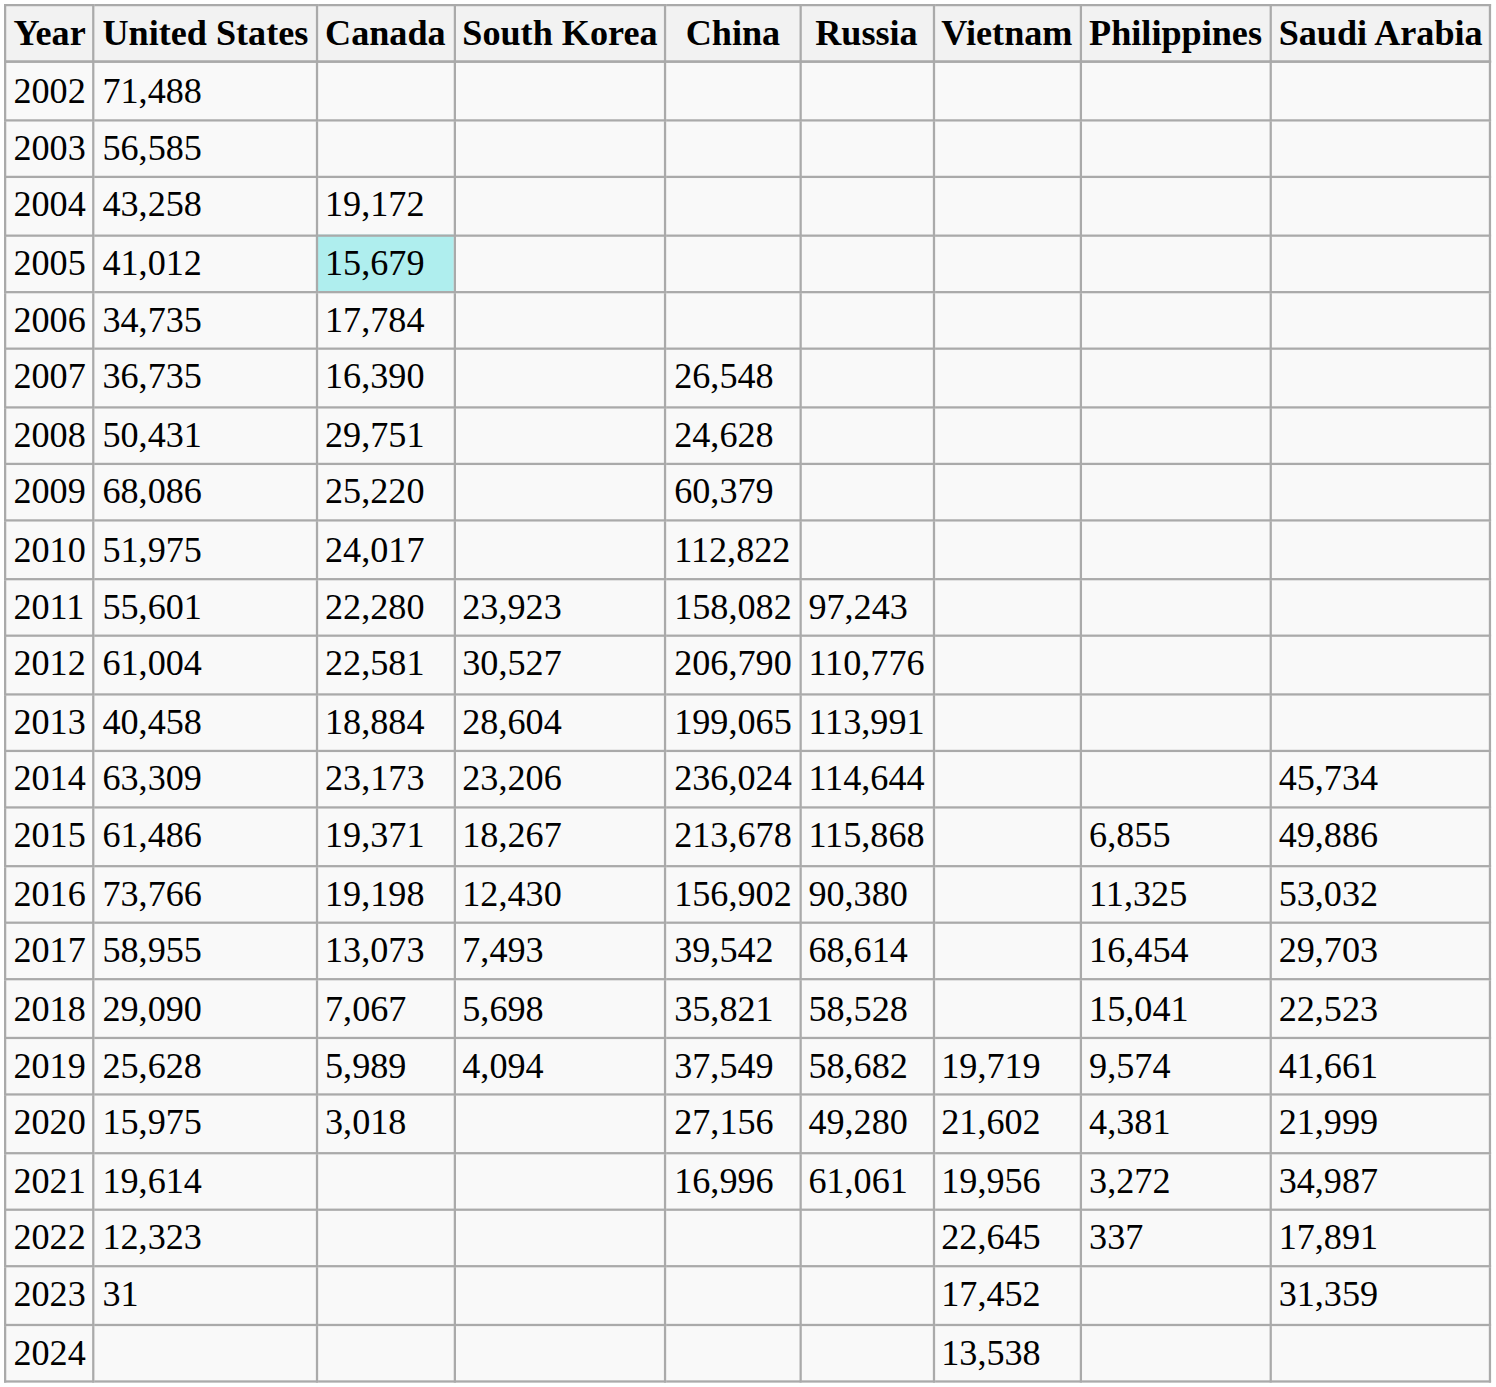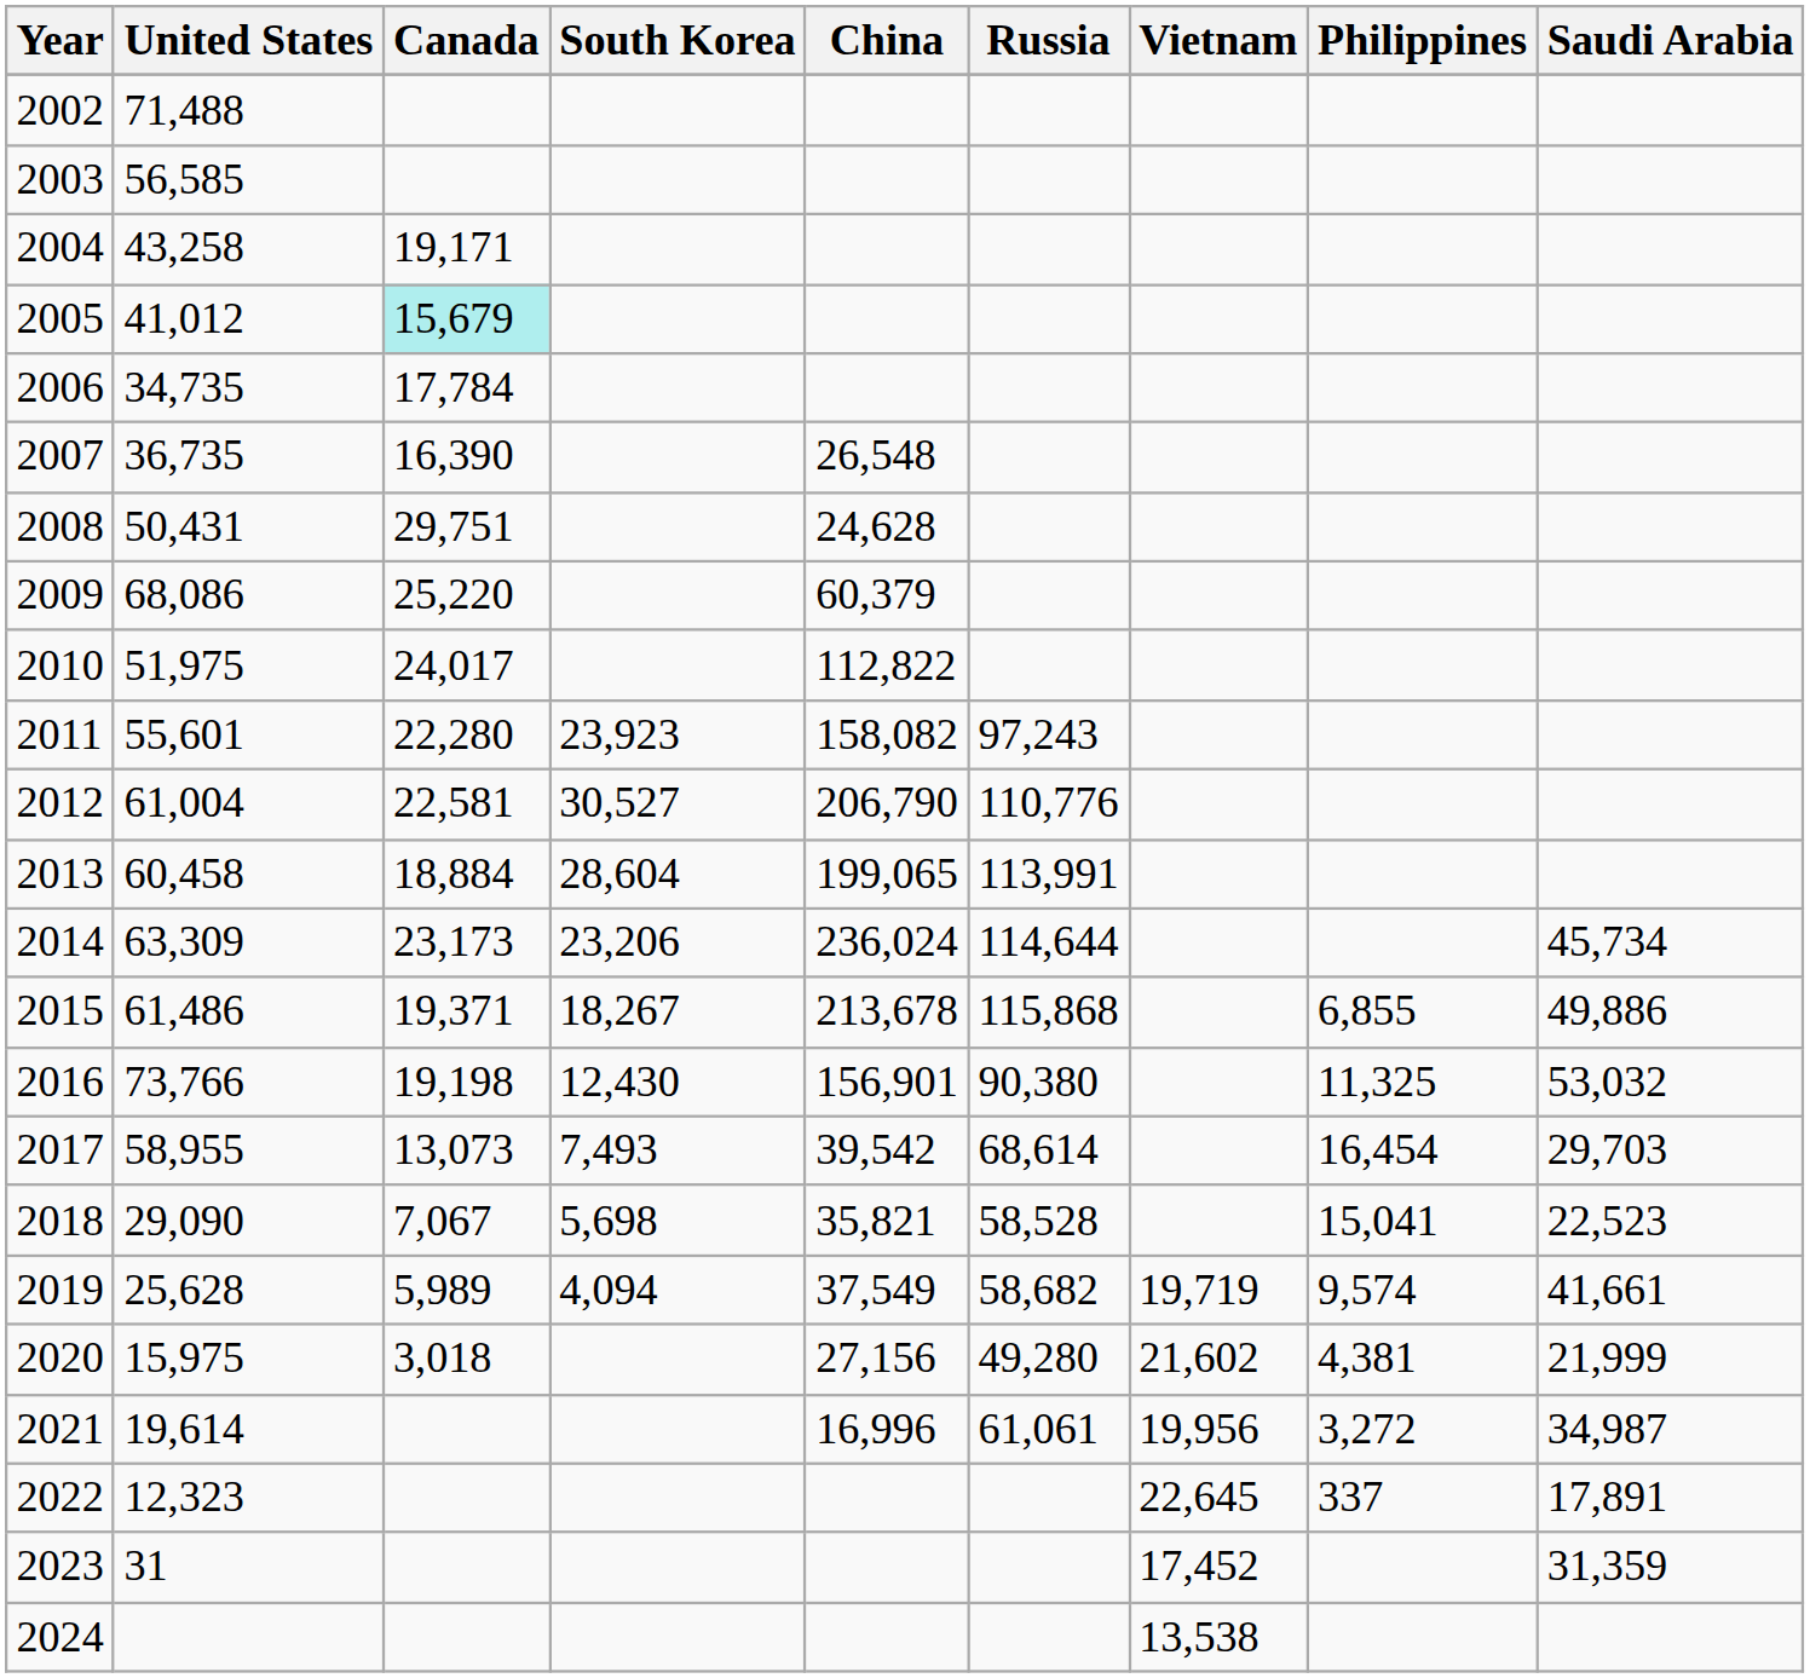2004 | Canada: 19,172 -> 19,171
2013 | United States: 40,458 -> 60,458
2016 | China: 156,902 -> 156,901
